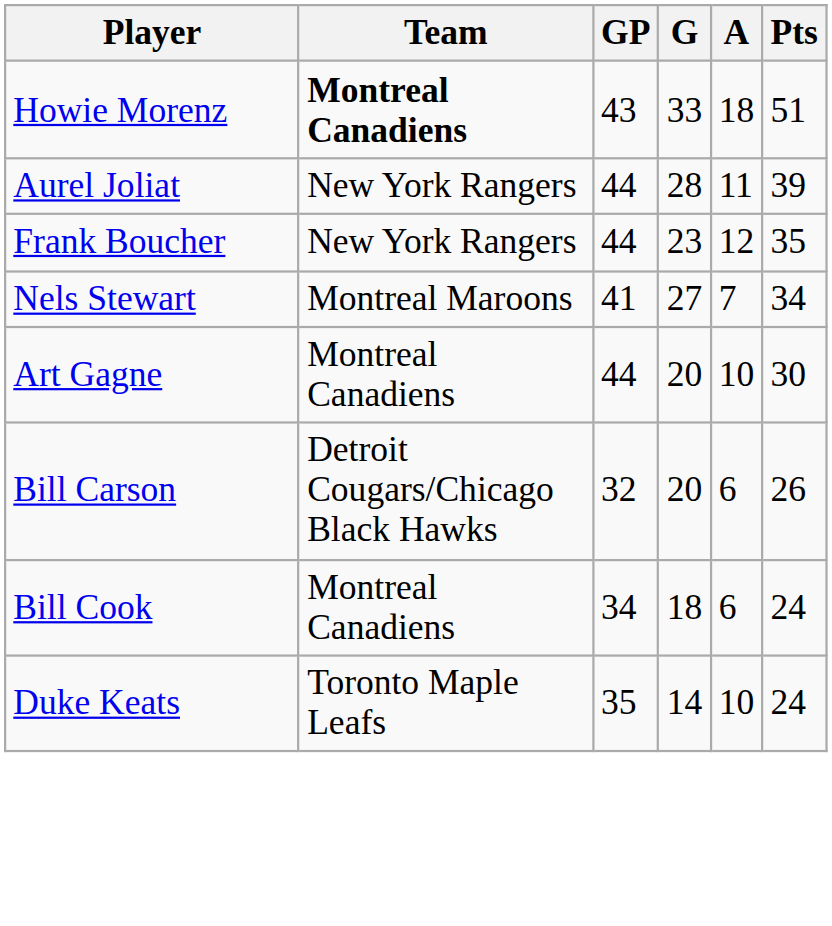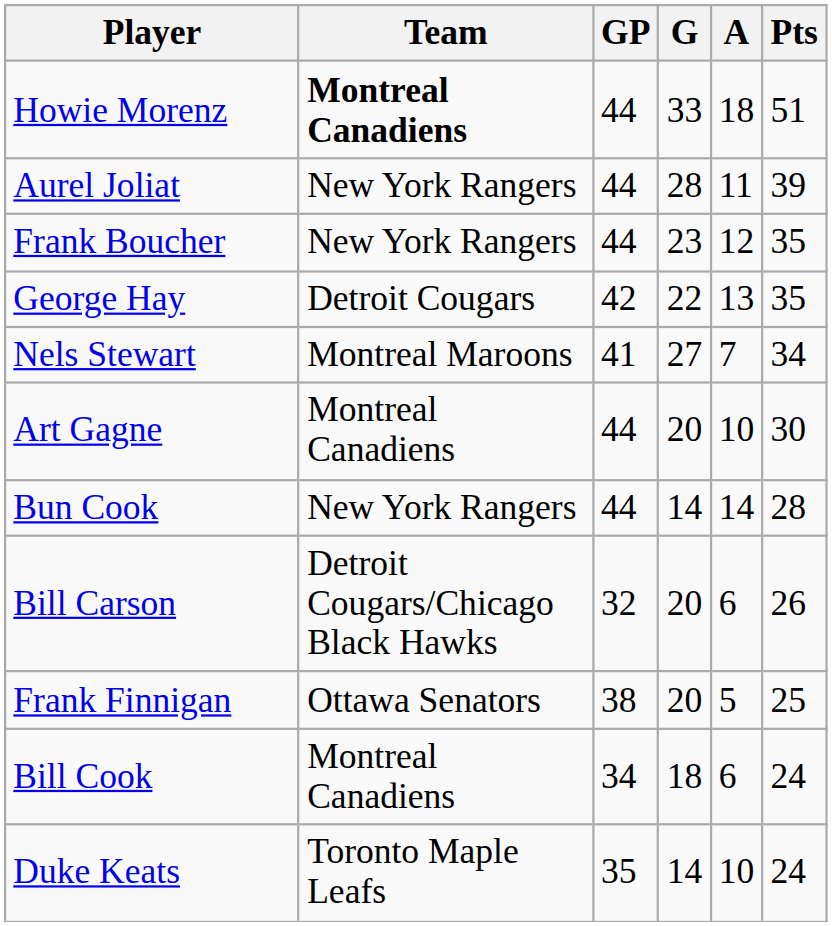Howie Morenz | GP: 43 -> 44
+ row: George Hay | Detroit Cougars | 42 | 22 | 13 | 35
+ row: Bun Cook | New York Rangers | 44 | 14 | 14 | 28
+ row: Frank Finnigan | Ottawa Senators | 38 | 20 | 5 | 25
